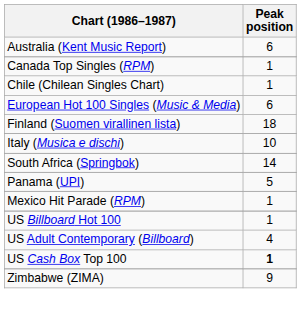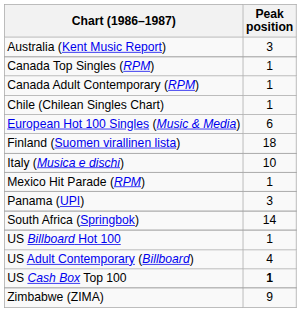Australia (Kent Music Report) | Peak position: 6 -> 3
+ row: Canada Adult Contemporary (RPM) | 1
rows swapped: Mexico Hit Parade (RPM) <-> South Africa (Springbok)
Panama (UPI) | Peak position: 5 -> 3
